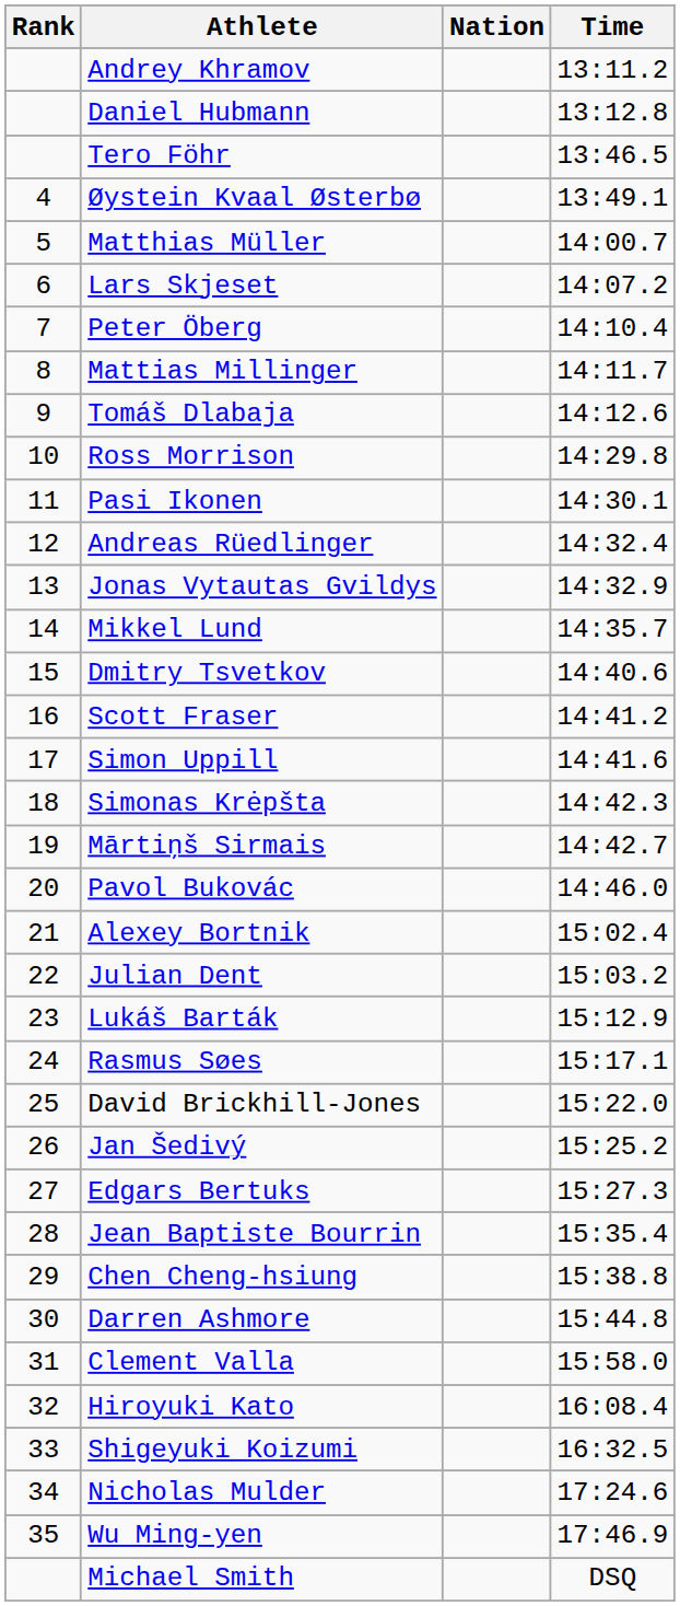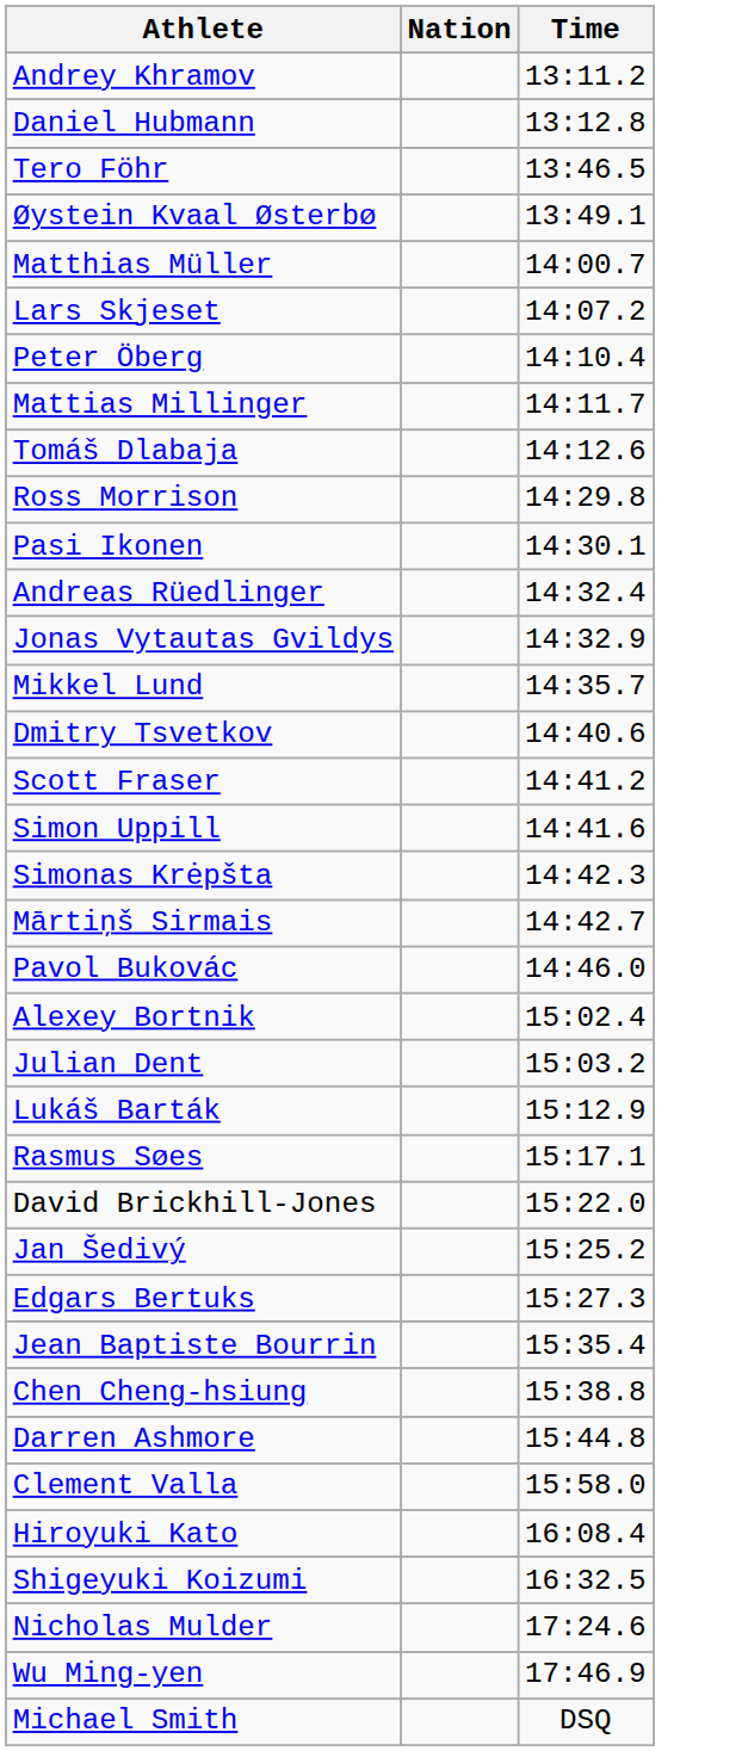- column: Rank | 4 | 5 | 6 | 7 | 8 | 9 | 10 | 11 | 12 | 13 | 14 | 15 | 16 | 17 | 18 | 19 | 20 | 21 | 22 | 23 | 24 | 25 | 26 | 27 | 28 | 29 | 30 | 31 | 32 | 33 | 34 | 35
